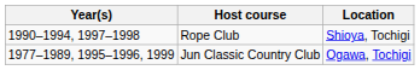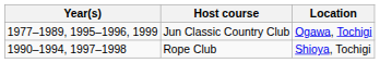rows swapped: Jun Classic Country Club <-> Rope Club
